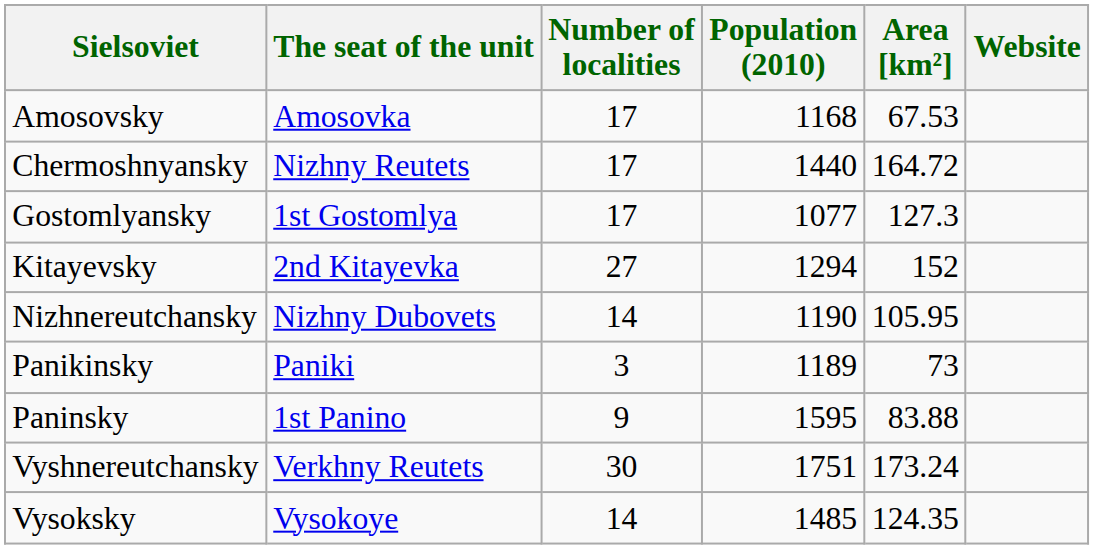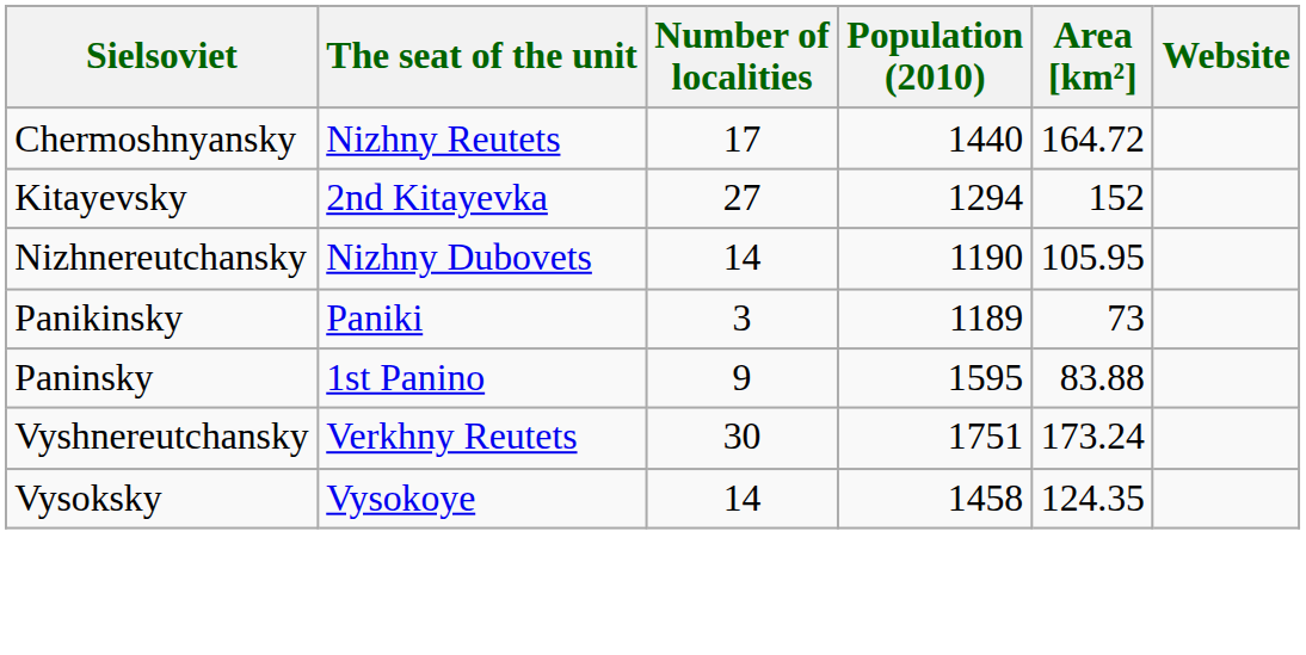- row: Amosovsky | Amosovka | 17 | 1168 | 67.53
- row: Gostomlyansky | 1st Gostomlya | 17 | 1077 | 127.3
Vysoksky | Population (2010): 1485 -> 1458
